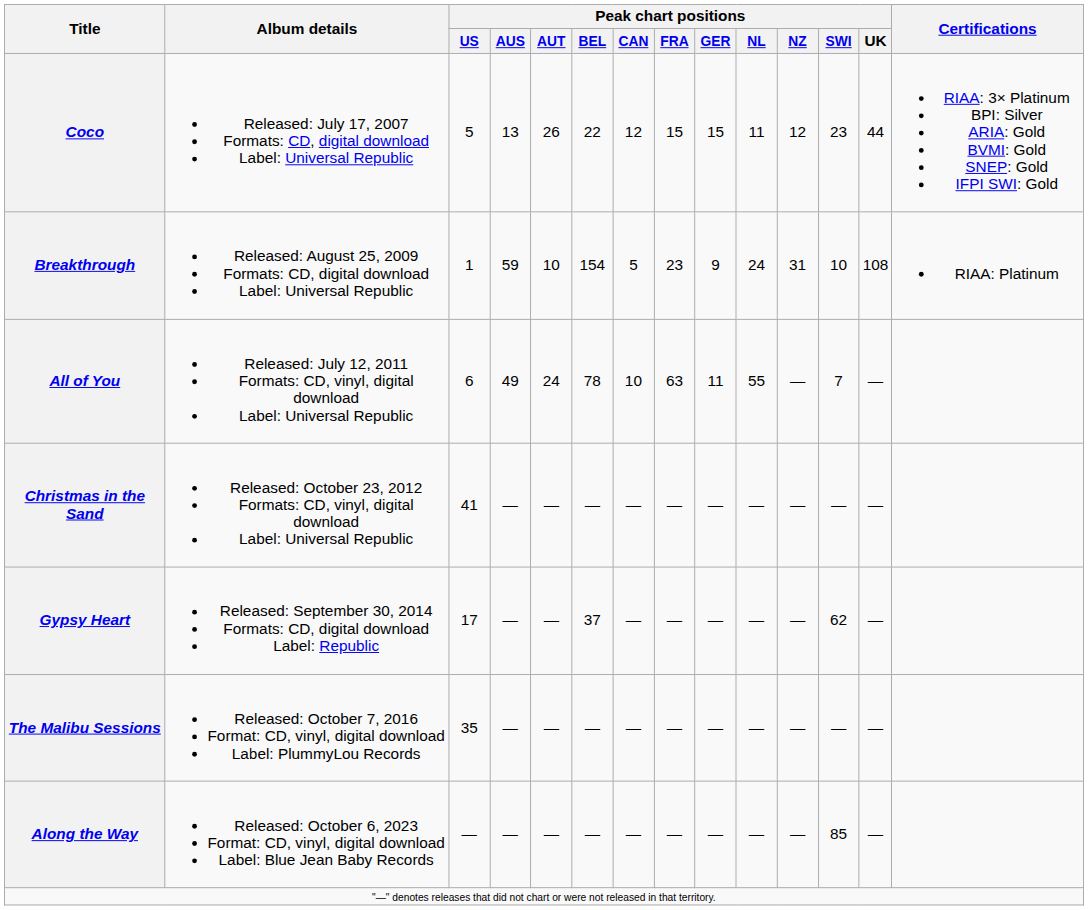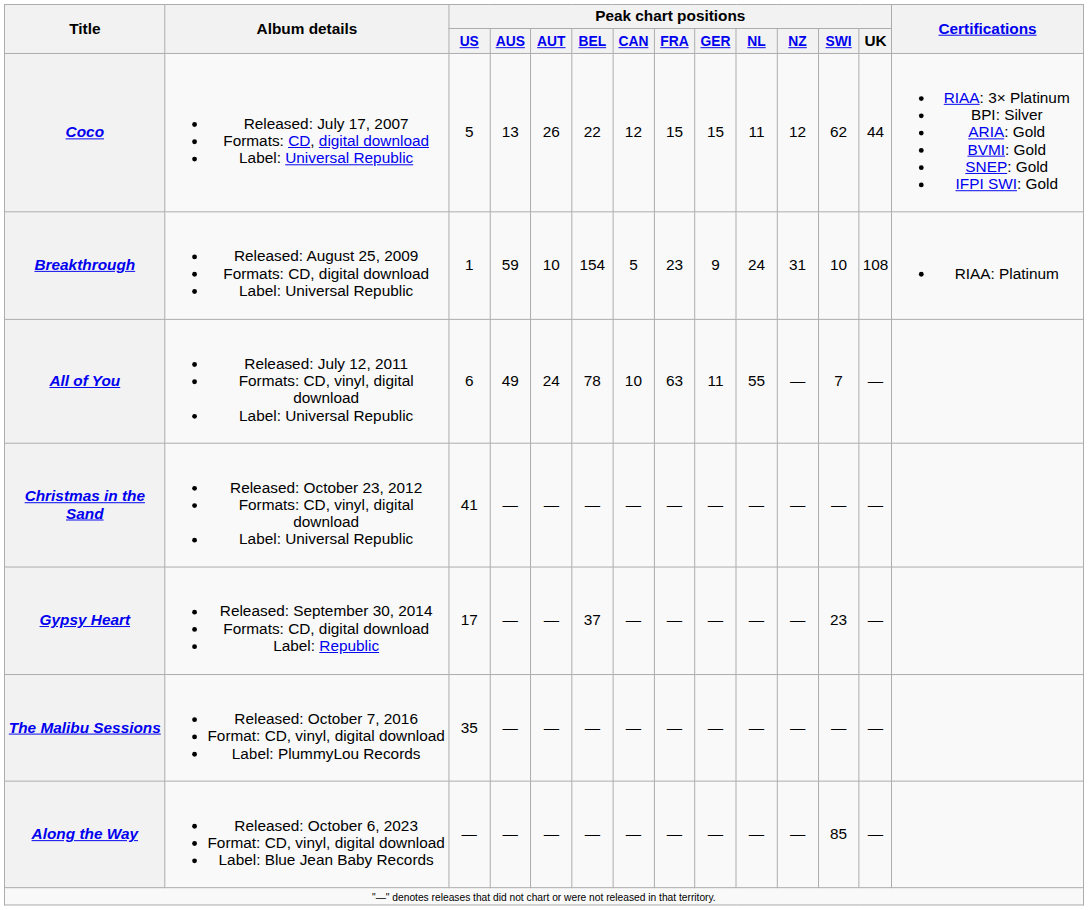Coco | Peak chart positions / SWI: 23 -> 62
Gypsy Heart | Peak chart positions / SWI: 62 -> 23
